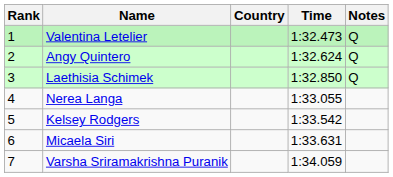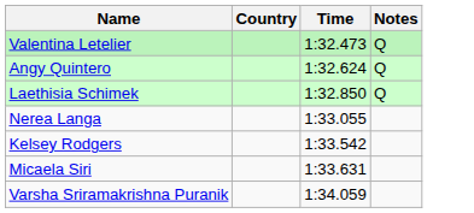- column: Rank | 1 | 2 | 3 | 4 | 5 | 6 | 7
